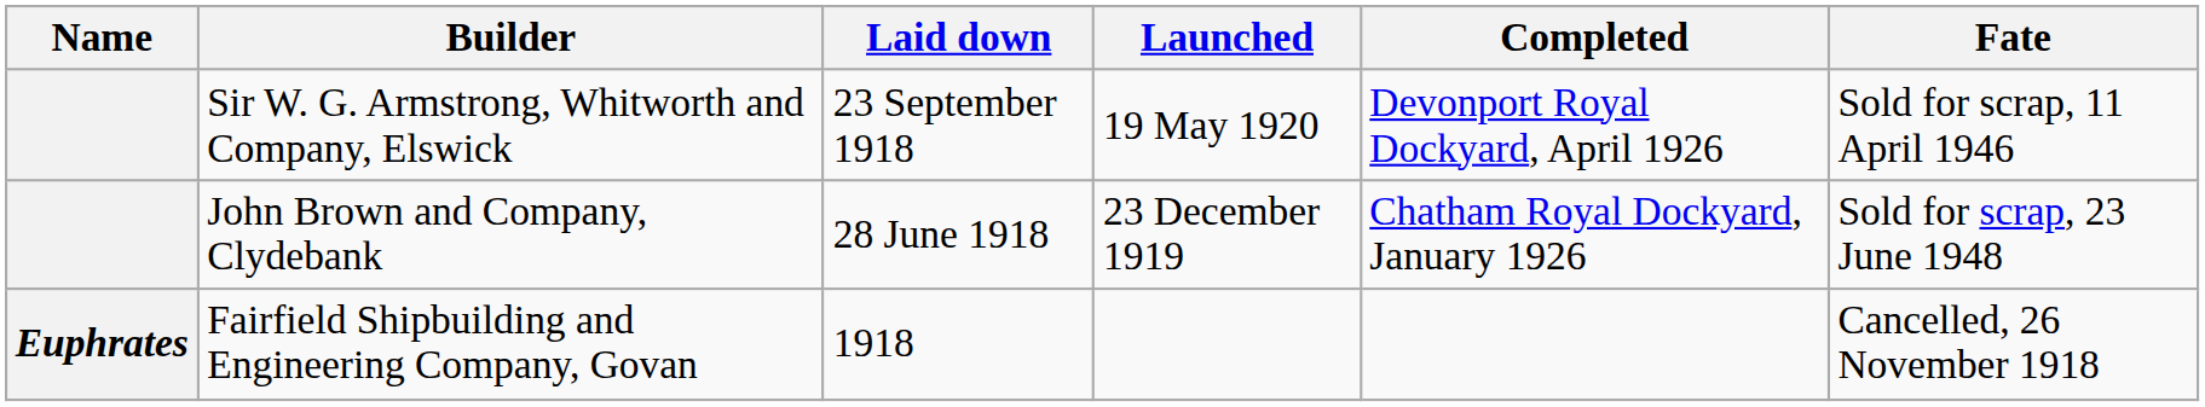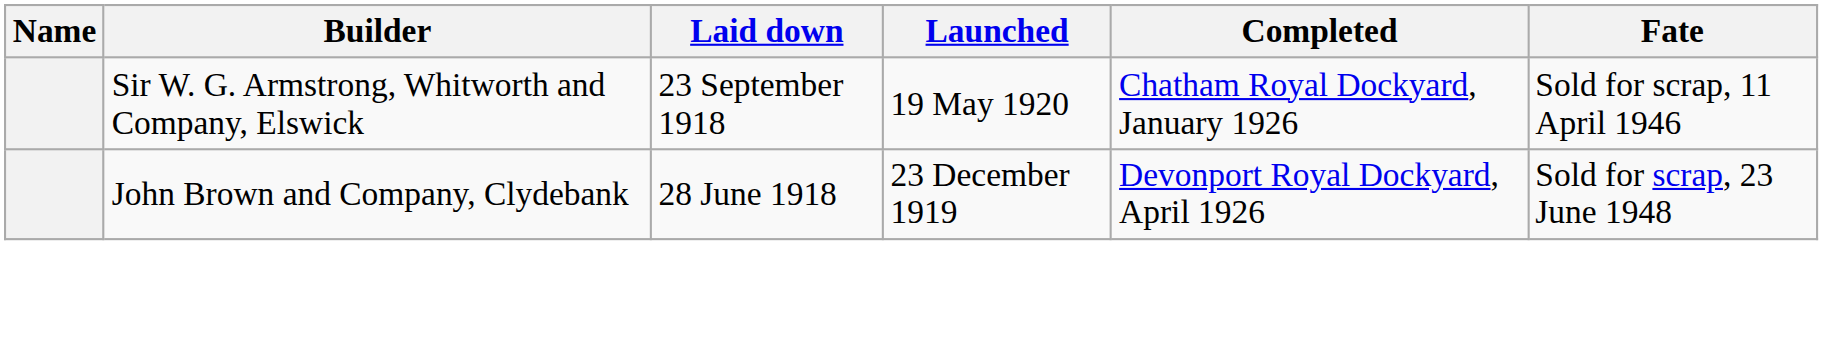Sir W. G. Armstrong, Whitworth and Company, Elswick | Completed: Devonport Royal Dockyard, April 1926 -> Chatham Royal Dockyard, January 1926
John Brown and Company, Clydebank | Completed: Chatham Royal Dockyard, January 1926 -> Devonport Royal Dockyard, April 1926
- row: Euphrates | Fairfield Shipbuilding and Engineering Company, Govan | 1918 | Cancelled, 26 November 1918
